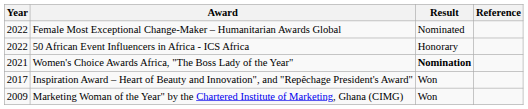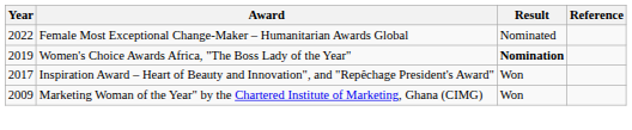- row: 2022 | 50 African Event Influencers in Africa - ICS Africa | Honorary
Women's Choice Awards Africa, "The Boss Lady of the Year" | Year: 2021 -> 2019
